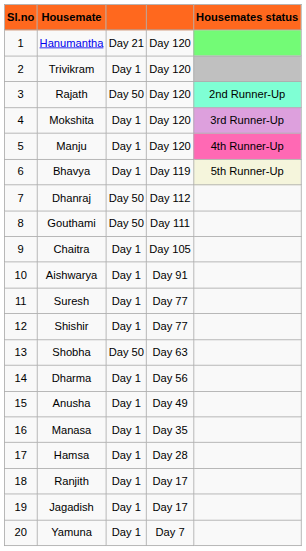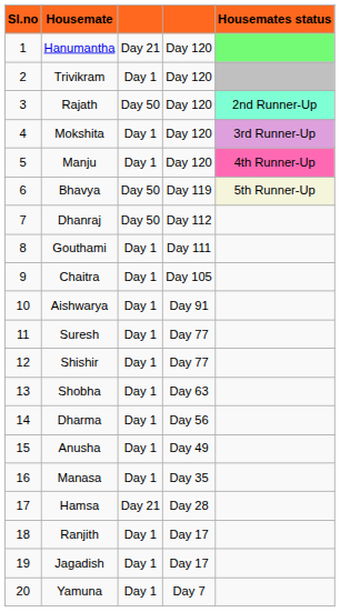Bhavya | column 3: Day 1 -> Day 50
Gouthami | column 3: Day 50 -> Day 1
Shobha | column 3: Day 50 -> Day 1
Hamsa | column 3: Day 1 -> Day 21
